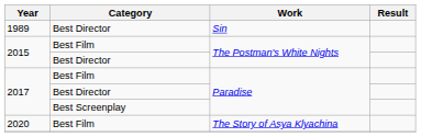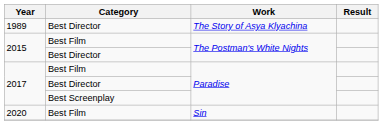1989 | Work: Sin -> The Story of Asya Klyachina
2020 | Work: The Story of Asya Klyachina -> Sin
